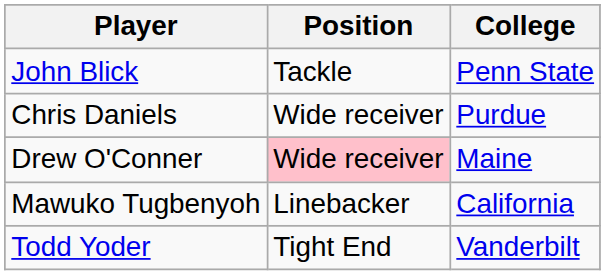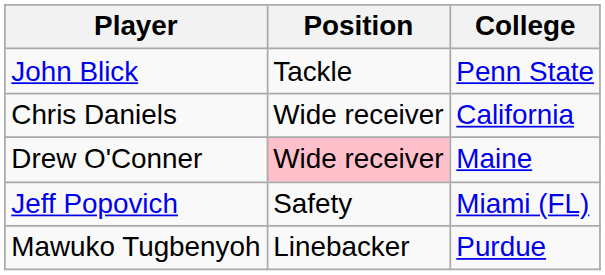Chris Daniels | College: Purdue -> California
+ row: Jeff Popovich | Safety | Miami (FL)
Mawuko Tugbenyoh | College: California -> Purdue
- row: Todd Yoder | Tight End | Vanderbilt
